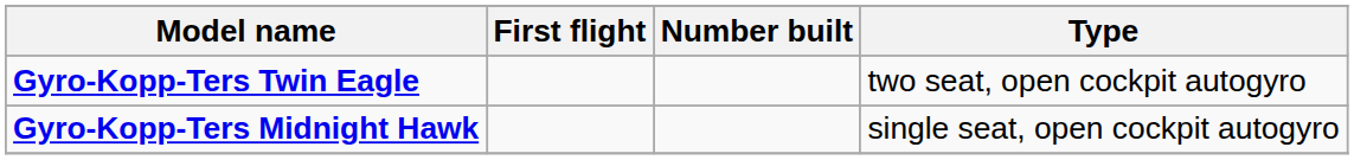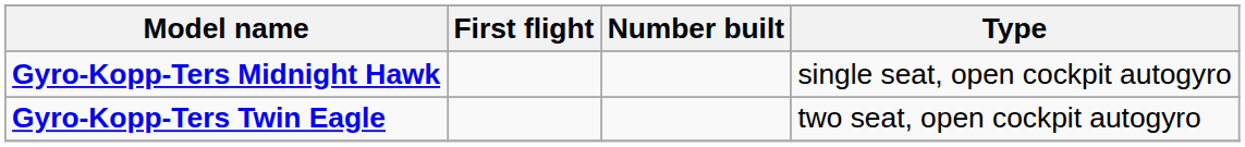rows swapped: Gyro-Kopp-Ters Midnight Hawk <-> Gyro-Kopp-Ters Twin Eagle
